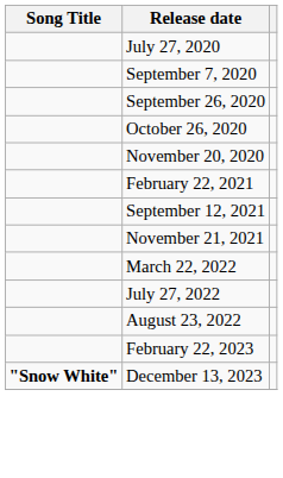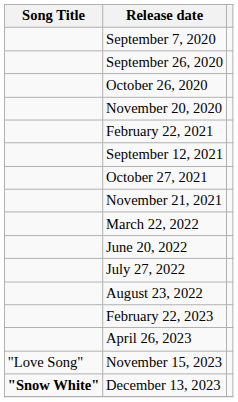- row: July 27, 2020
+ row: October 27, 2021
+ row: June 20, 2022
+ row: April 26, 2023
+ row: "Love Song" | November 15, 2023
